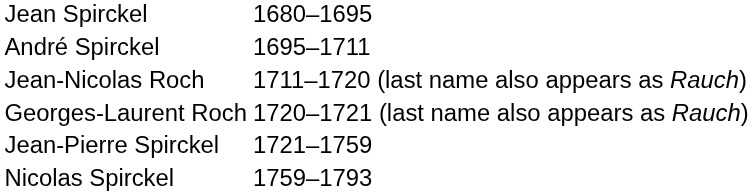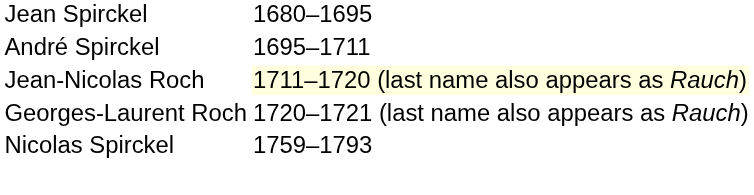Jean-Nicolas Roch | column 2: no background -> lightyellow background
- row: Jean-Pierre Spirckel | 1721–1759
